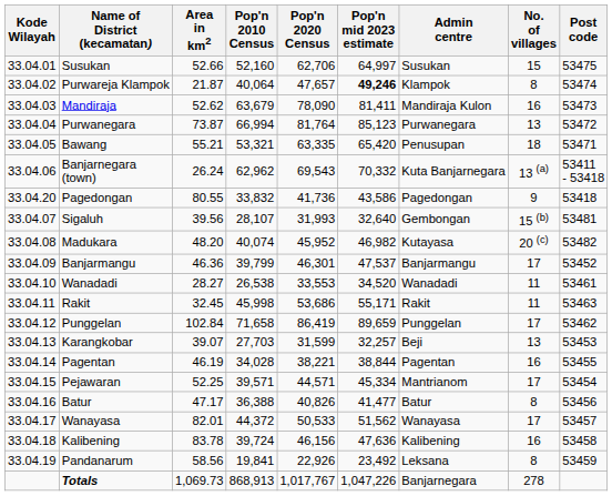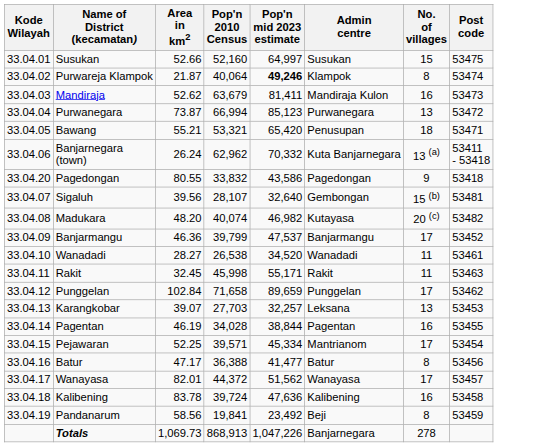- column: Pop'n 2020 Census | 62,706 | 47,657 | 78,090 | 81,764 | 63,335 | 69,543 | 41,736 | 31,993 | 45,952 | 46,301 | 33,553 | 53,686 | 86,419 | 31,599 | 38,221 | 44,571 | 40,826 | 50,533 | 46,156 | 22,926 | 1,017,767
Karangkobar | Admin centre: Beji -> Leksana
Pandanarum | Admin centre: Leksana -> Beji
